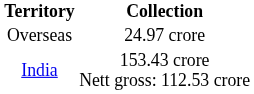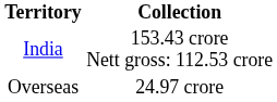rows swapped: India <-> Overseas
